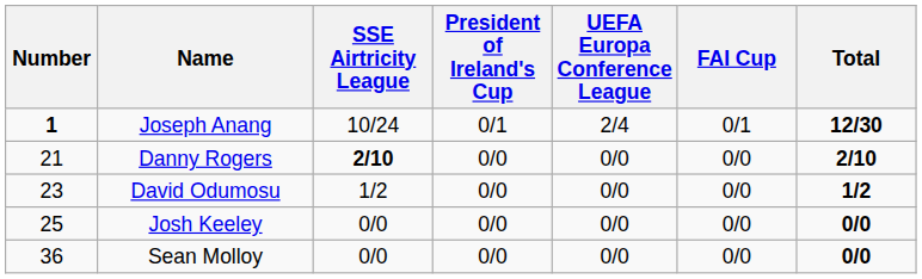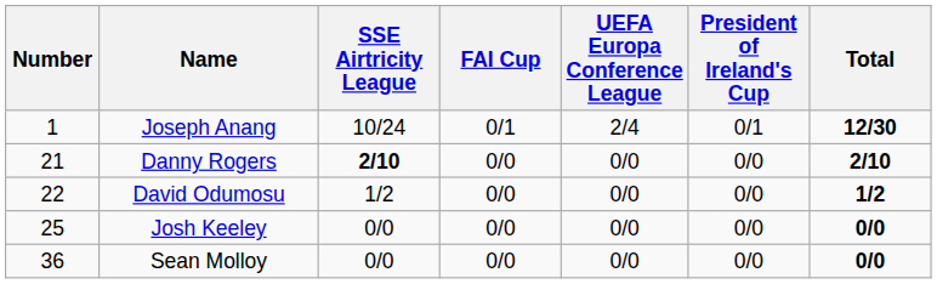columns swapped: FAI Cup <-> President of Ireland's Cup
Joseph Anang | Number: bold -> normal
David Odumosu | Number: 23 -> 22
